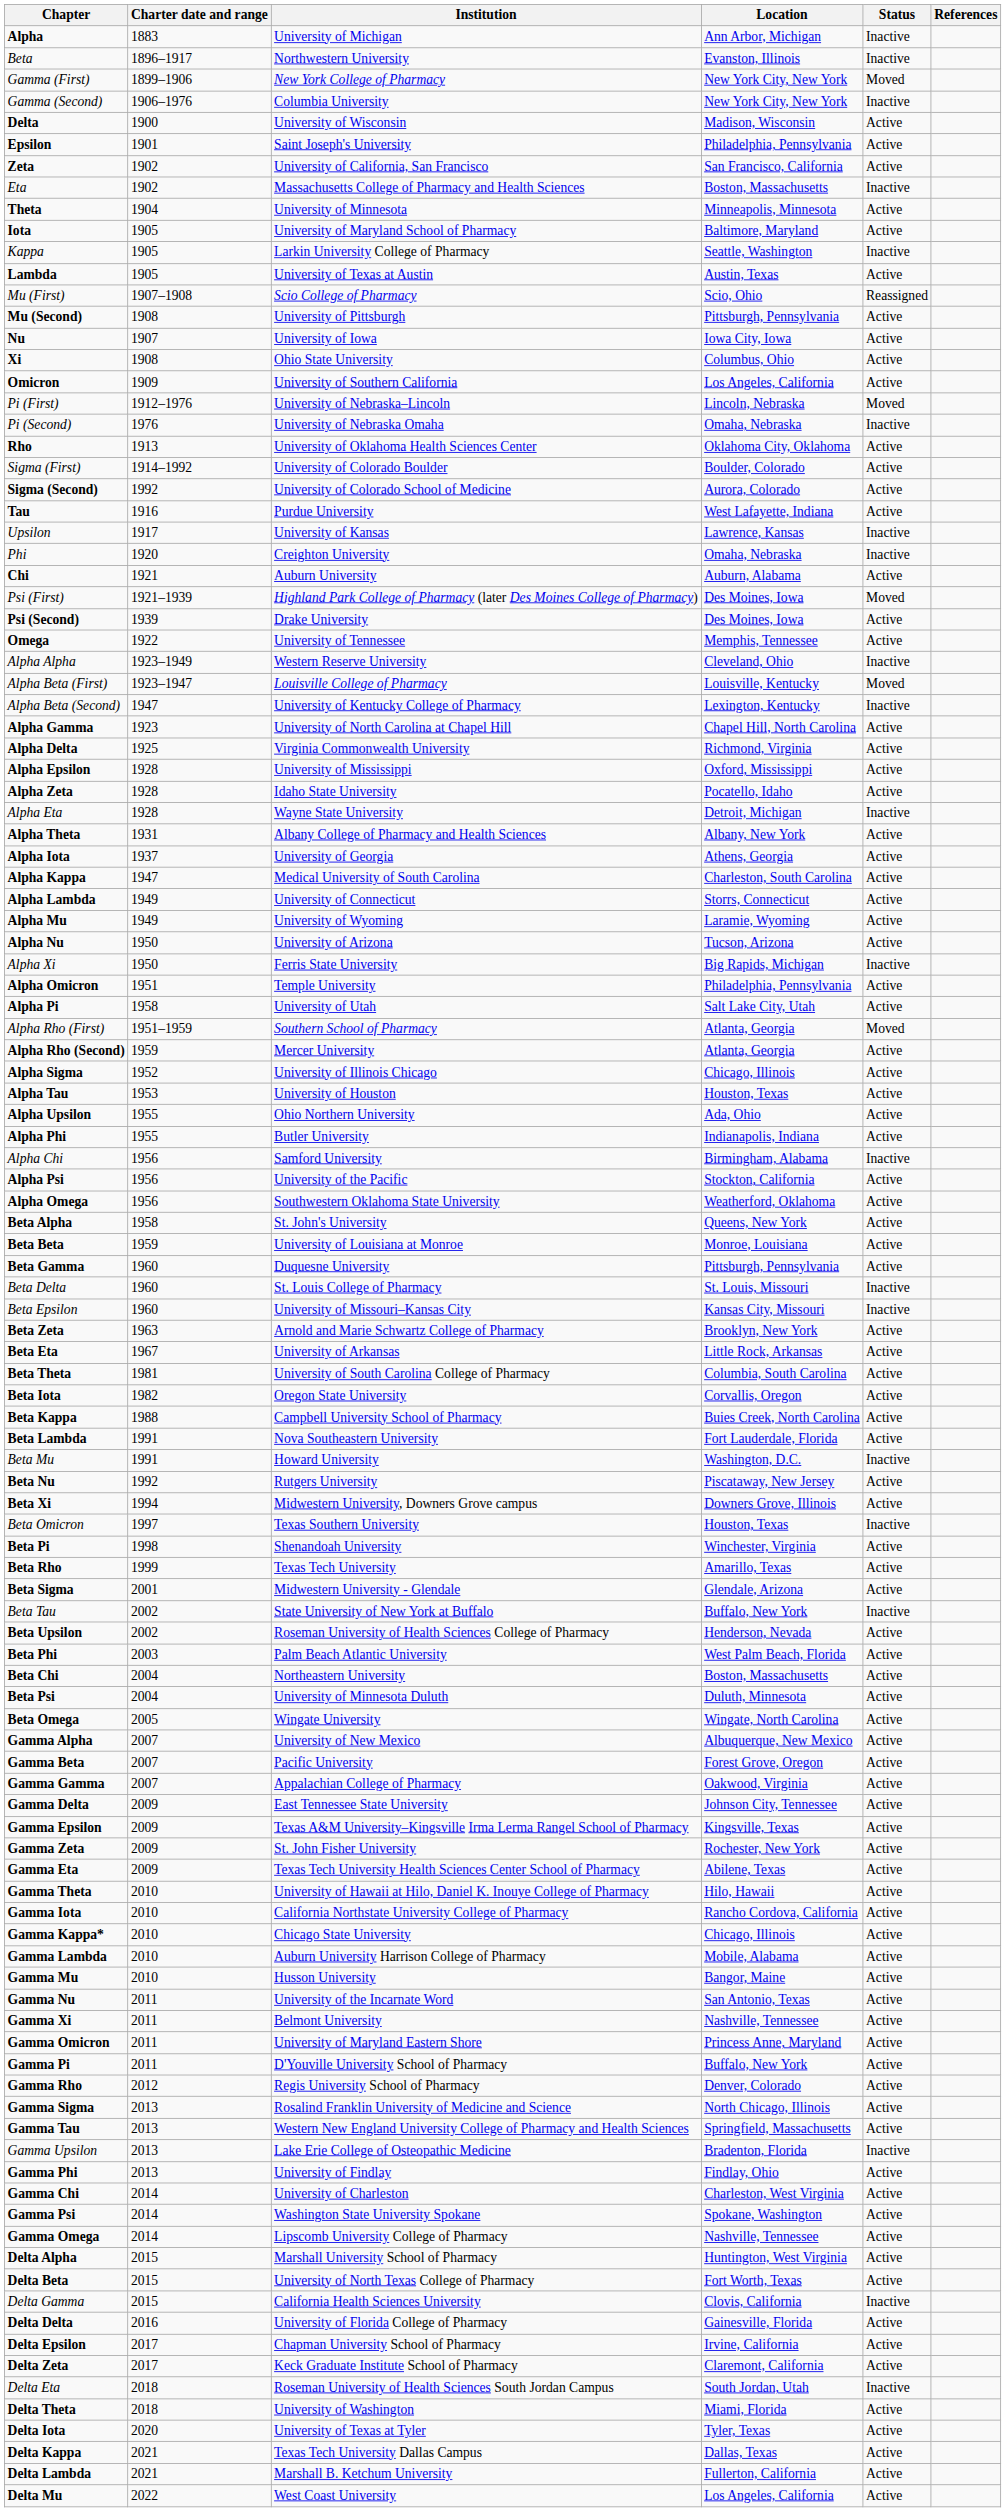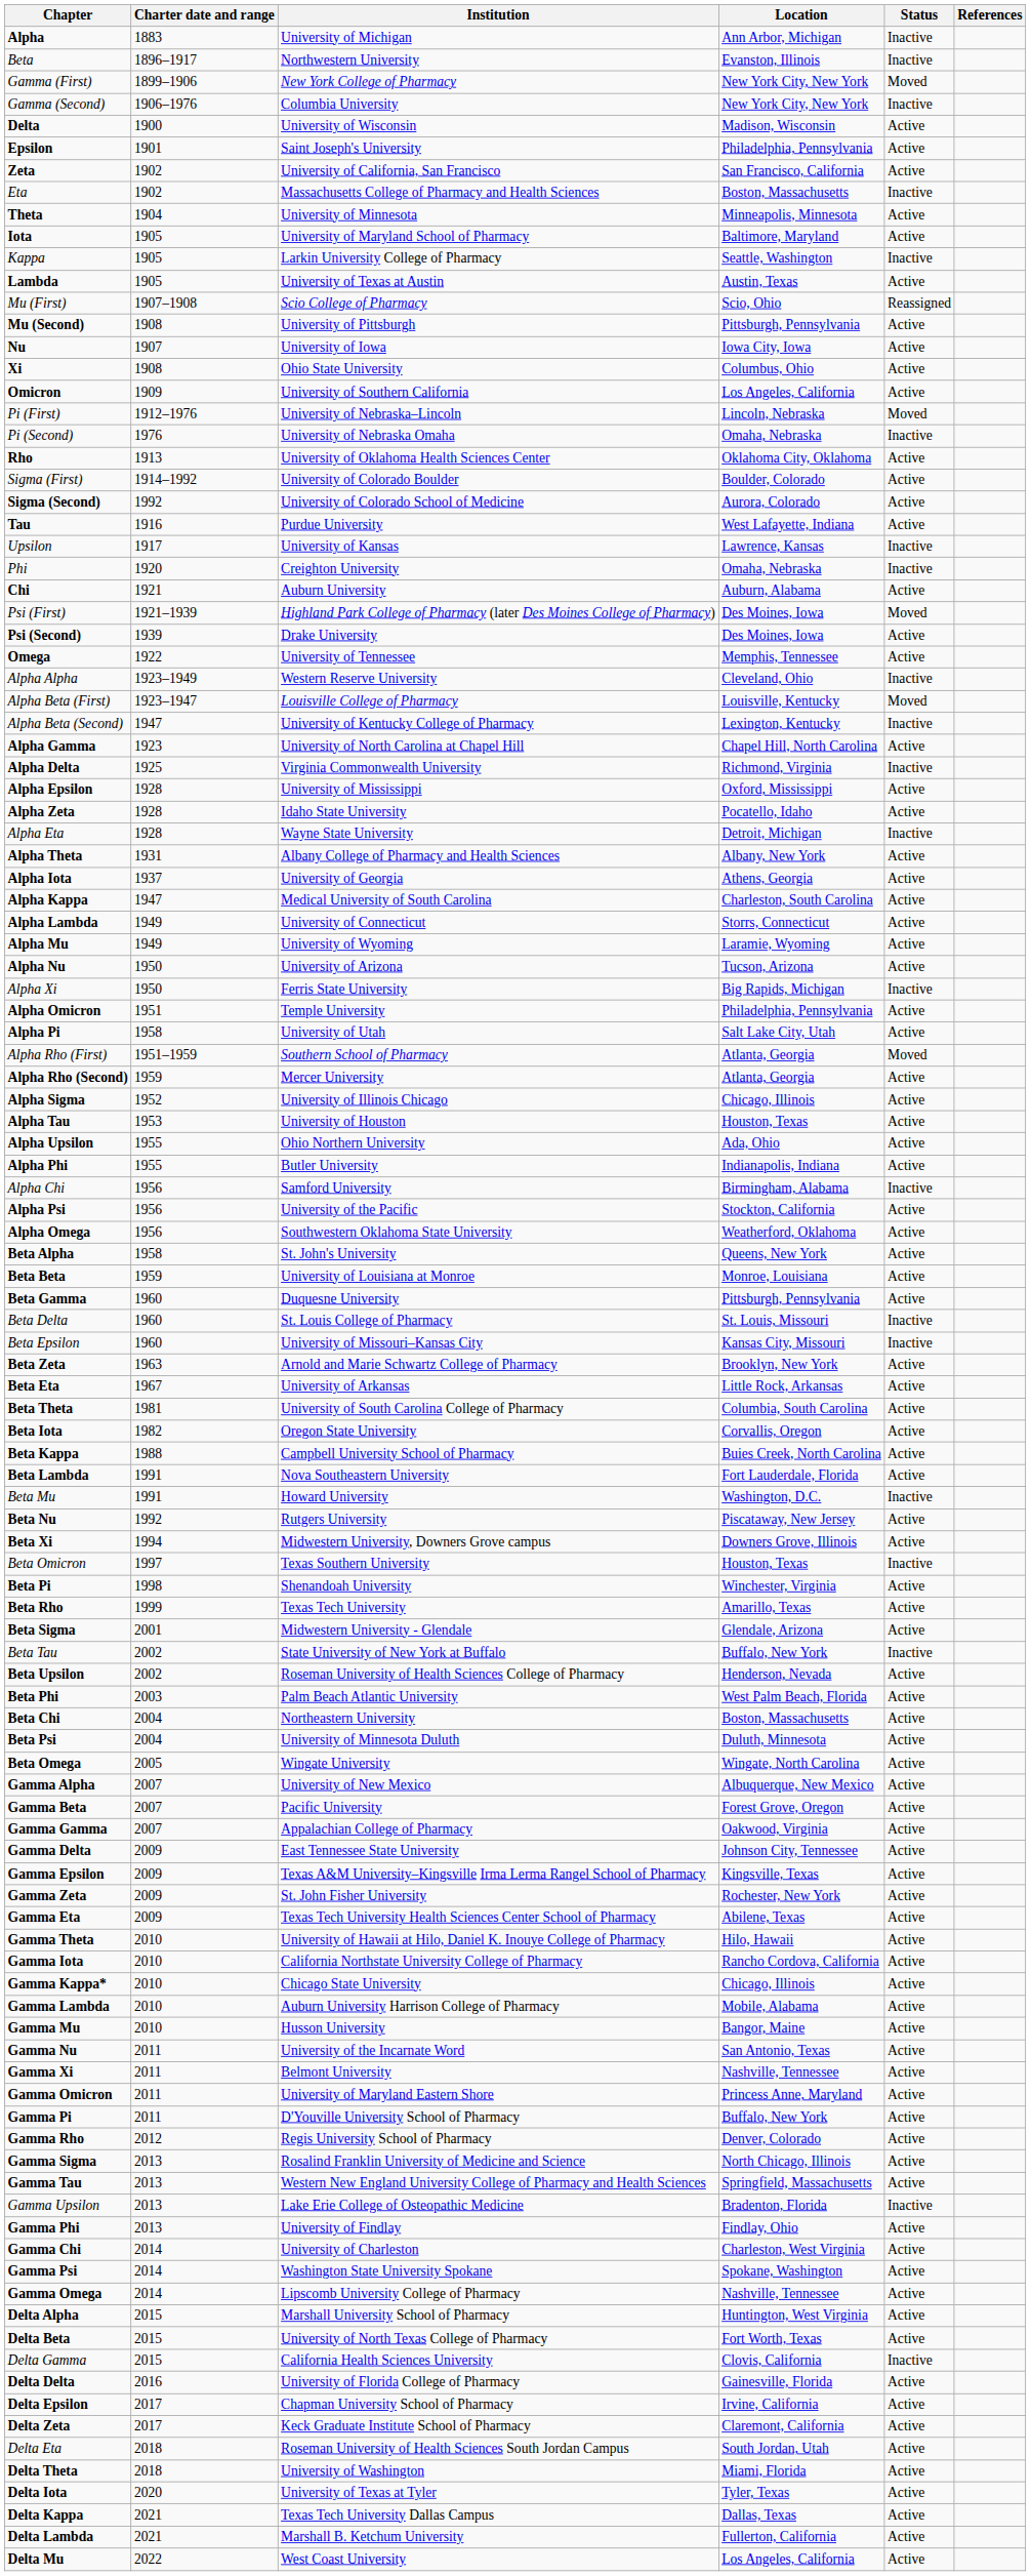Alpha Delta | Status: Active -> Inactive
Delta Eta | Status: Inactive -> Active
